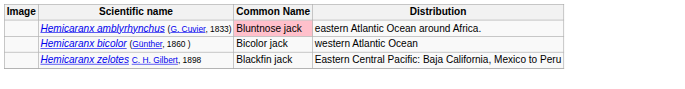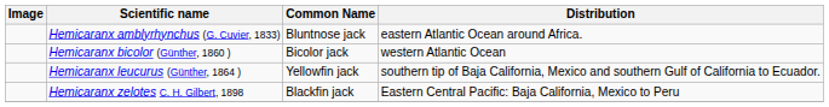Hemicaranx amblyrhynchus (G. Cuvier, 1833) | Common Name: pink background -> no background
+ row: Hemicaranx leucurus (Günther, 1864 ) | Yellowfin jack | southern tip of Baja California, Mexico and southern Gulf of California to Ecuador.
